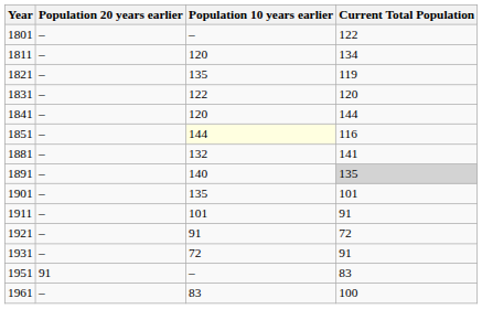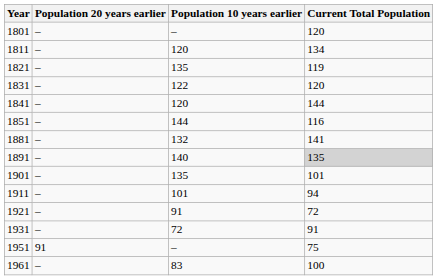1801 | Current Total Population: 122 -> 120
1851 | Population 10 years earlier: lightyellow background -> no background
1911 | Current Total Population: 91 -> 94
1951 | Current Total Population: 83 -> 75
